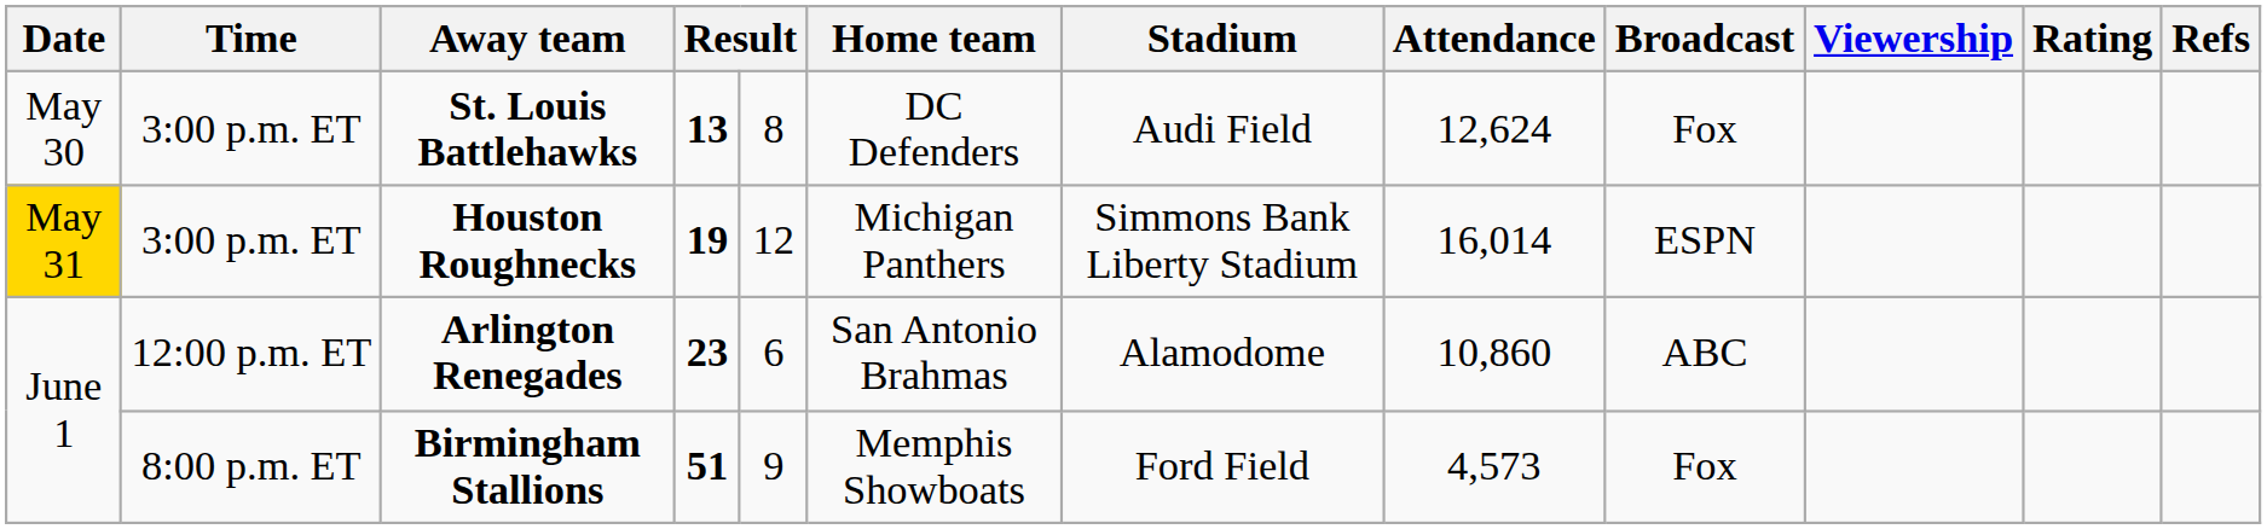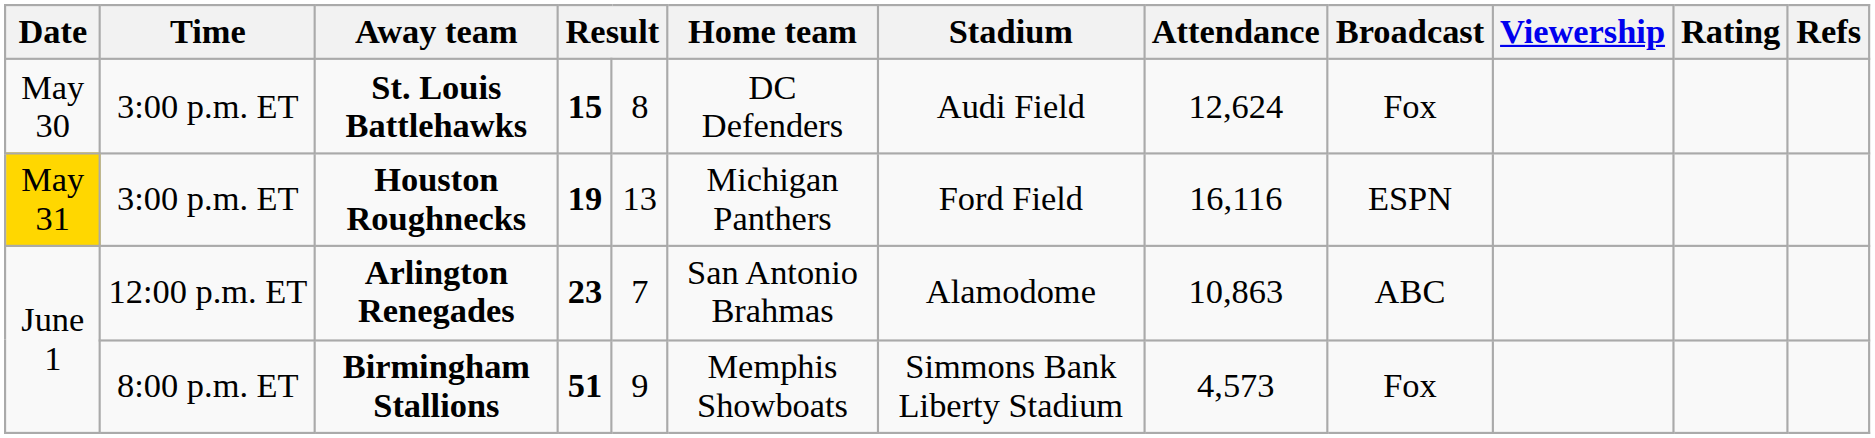St. Louis Battlehawks | column 4: 13 -> 15
Houston Roughnecks | column 5: 12 -> 13
Houston Roughnecks | Stadium: Simmons Bank Liberty Stadium -> Ford Field
Houston Roughnecks | Attendance: 16,014 -> 16,116
Arlington Renegades | column 5: 6 -> 7
Arlington Renegades | Attendance: 10,860 -> 10,863
Birmingham Stallions | Stadium: Ford Field -> Simmons Bank Liberty Stadium
